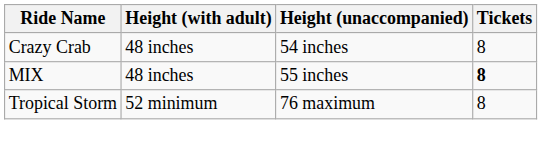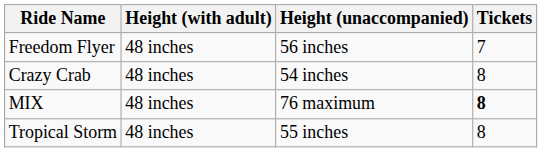+ row: Freedom Flyer | 48 inches | 56 inches | 7
MIX | Height (unaccompanied): 55 inches -> 76 maximum
Tropical Storm | Height (with adult): 52 minimum -> 48 inches
Tropical Storm | Height (unaccompanied): 76 maximum -> 55 inches
